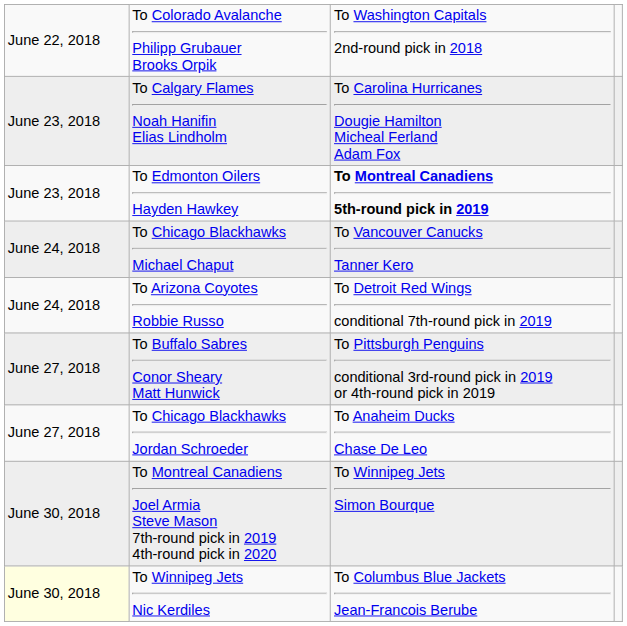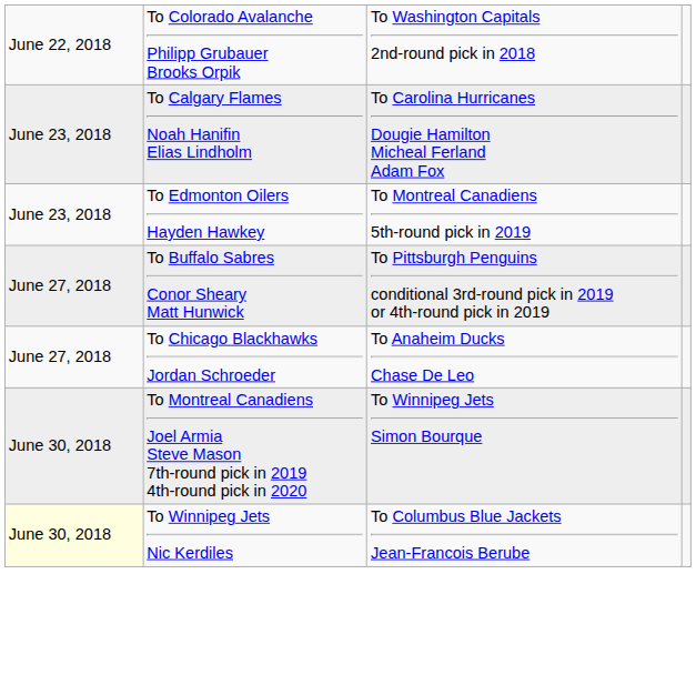To Edmonton Oilers Hayden Hawkey | column 3: bold -> normal
- row: June 24, 2018 | To Chicago Blackhawks Michael Chaput | To Vancouver Canucks Tanner Kero
- row: June 24, 2018 | To Arizona Coyotes Robbie Russo | To Detroit Red Wings conditional 7th-round pick in 2019
